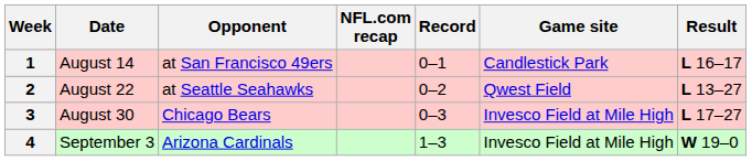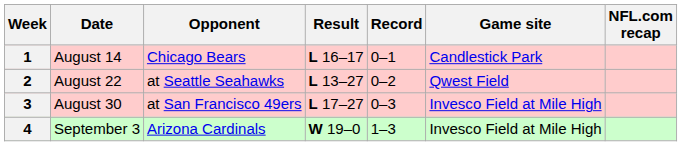columns swapped: Result <-> NFL.com recap
1 | Opponent: at San Francisco 49ers -> Chicago Bears
3 | Opponent: Chicago Bears -> at San Francisco 49ers
